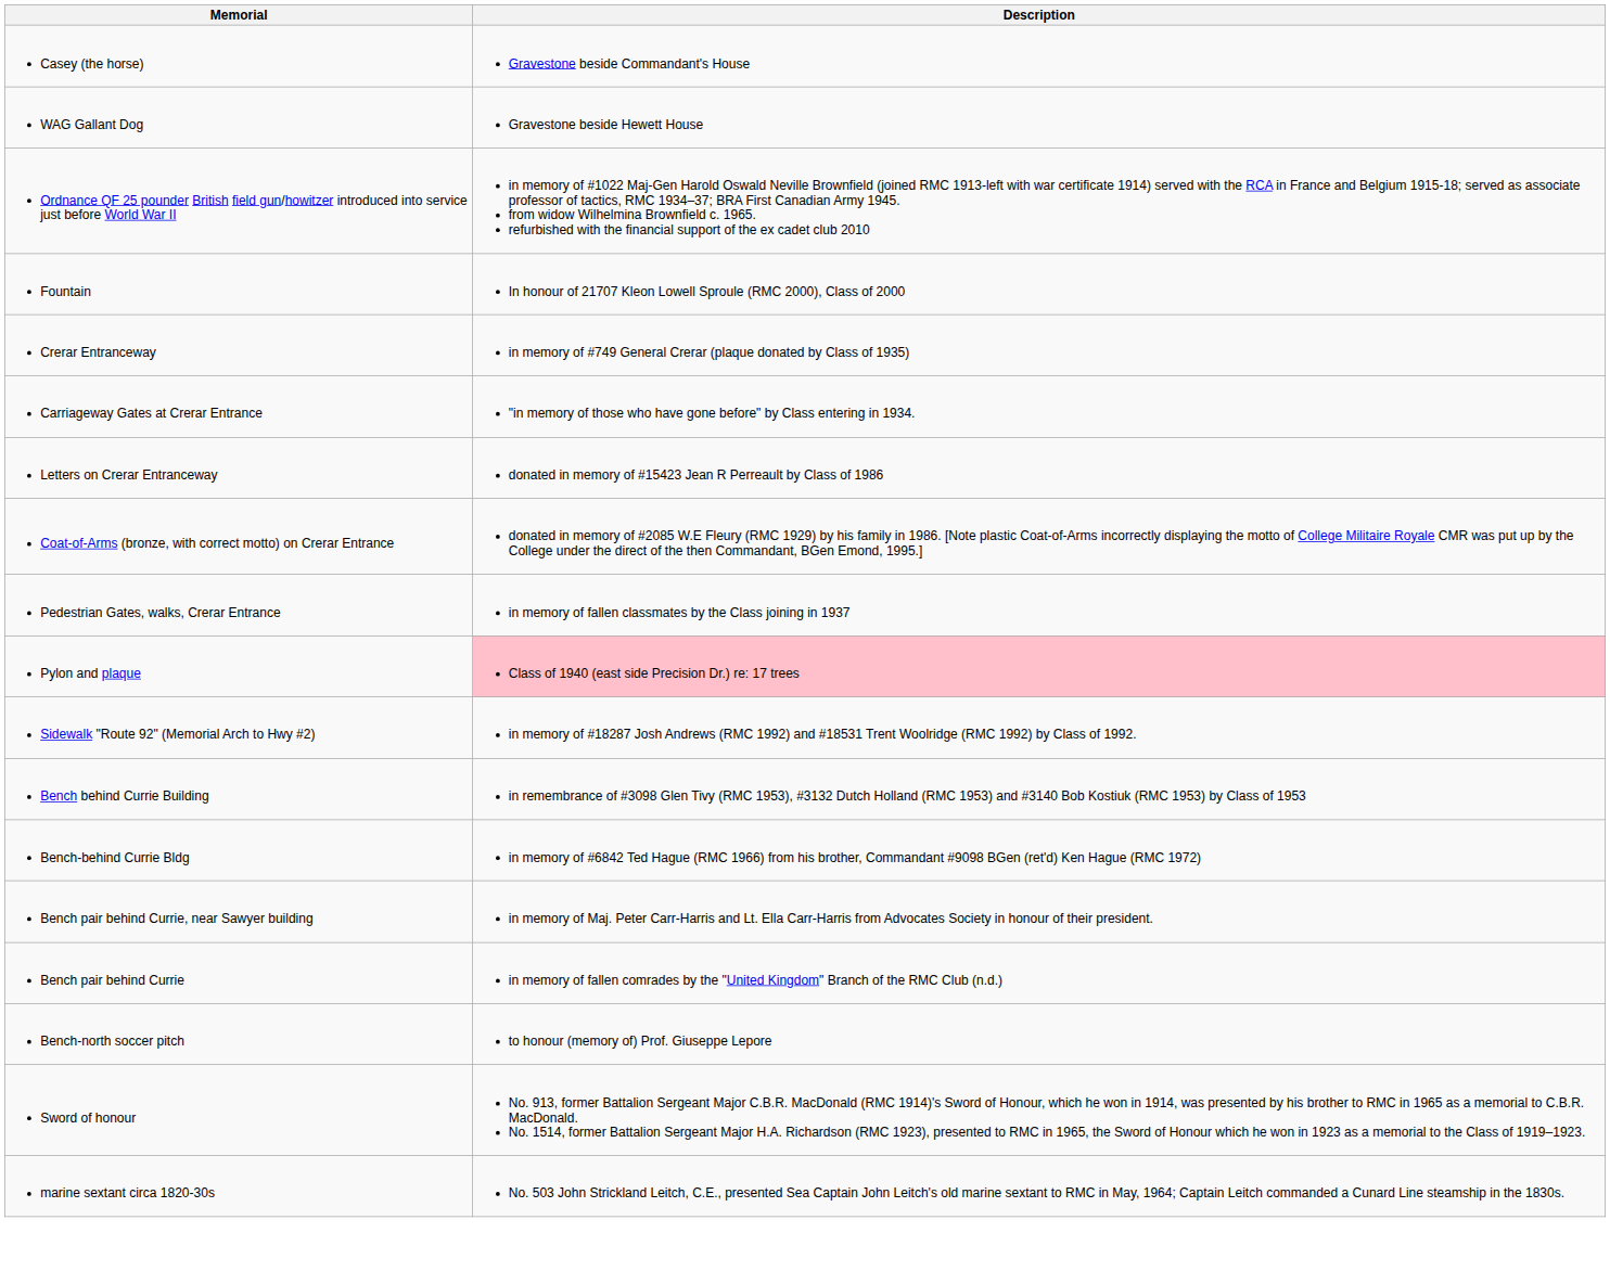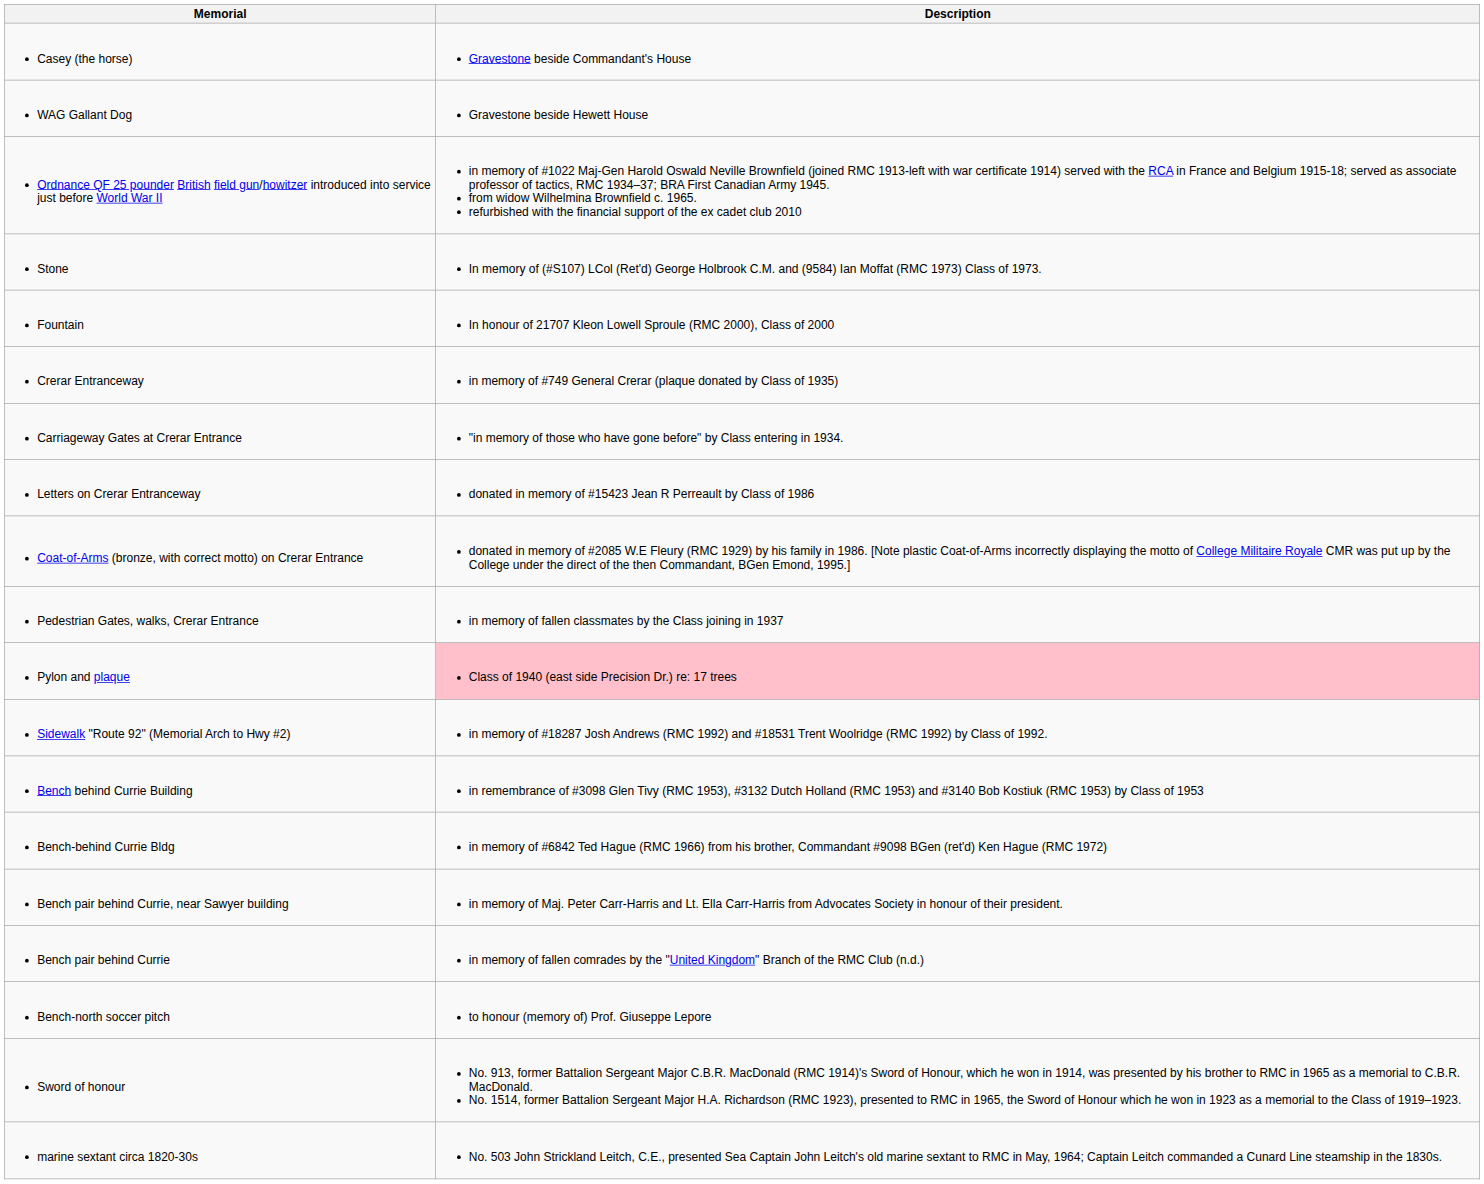+ row: Stone | In memory of (#S107) LCol (Ret'd) George Holbrook C.M. and (9584) Ian Moffat (RMC 1973) Class of 1973.
